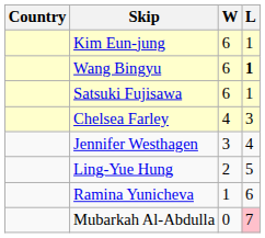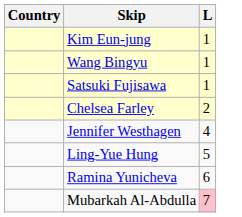- column: W | 6 | 6 | 6 | 4 | 3 | 2 | 1 | 0
Wang Bingyu | L: bold -> normal
Chelsea Farley | L: 3 -> 2
